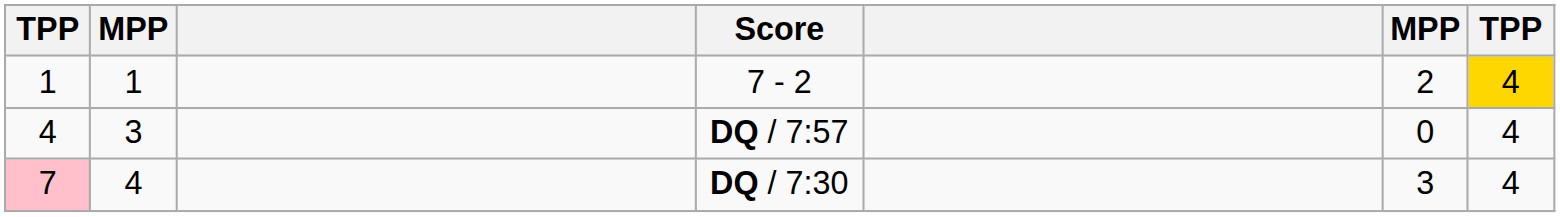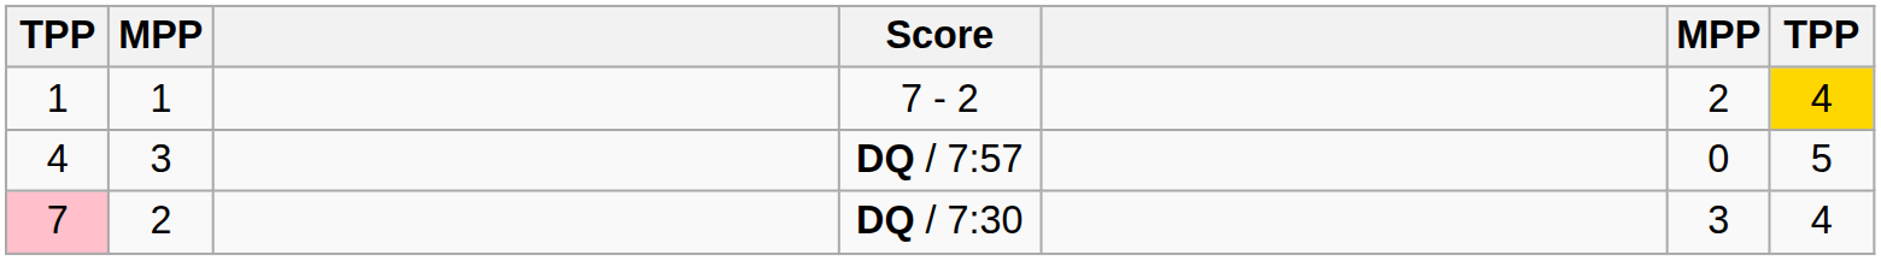DQ / 7:57 | column 7: 4 -> 5
DQ / 7:30 | column 2: 4 -> 2
